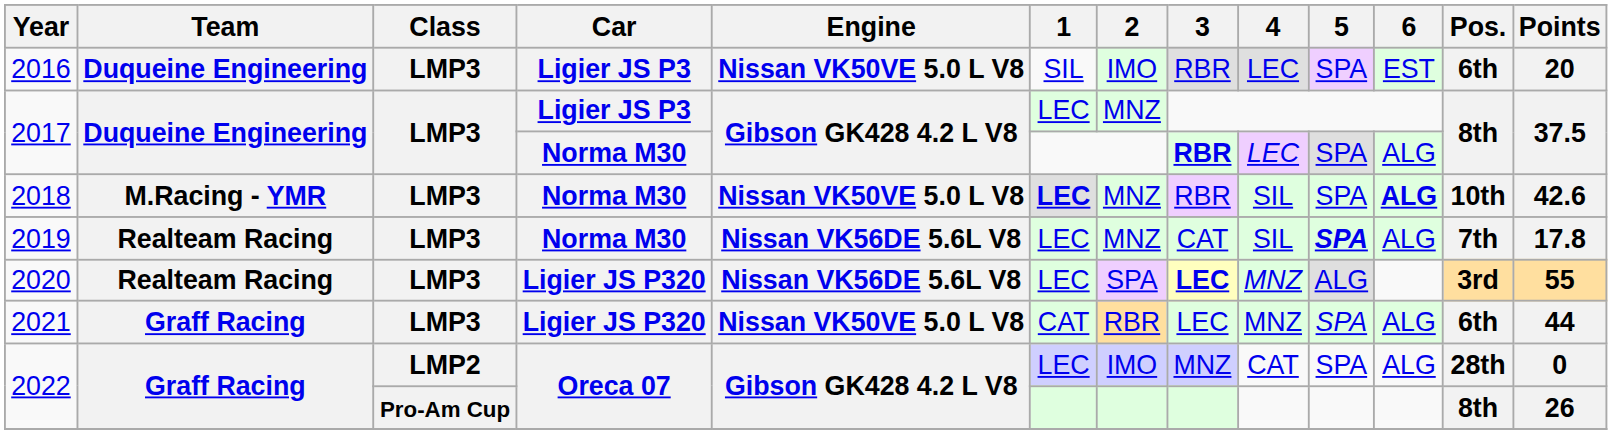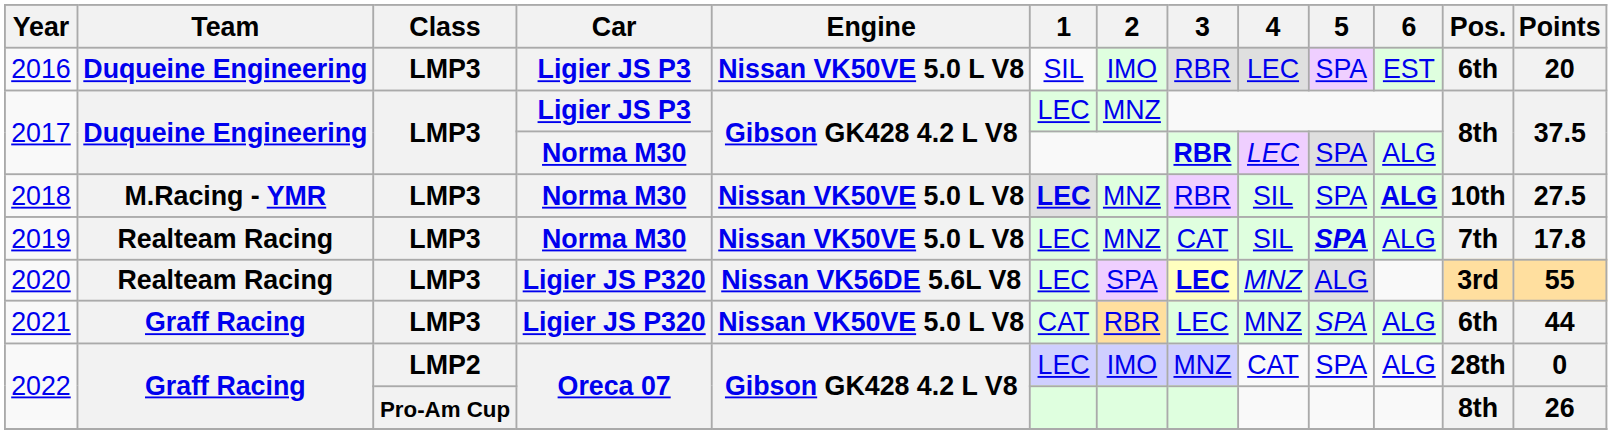2018 | Points: 42.6 -> 27.5
2019 | Engine: Nissan VK56DE 5.6L V8 -> Nissan VK50VE 5.0 L V8
